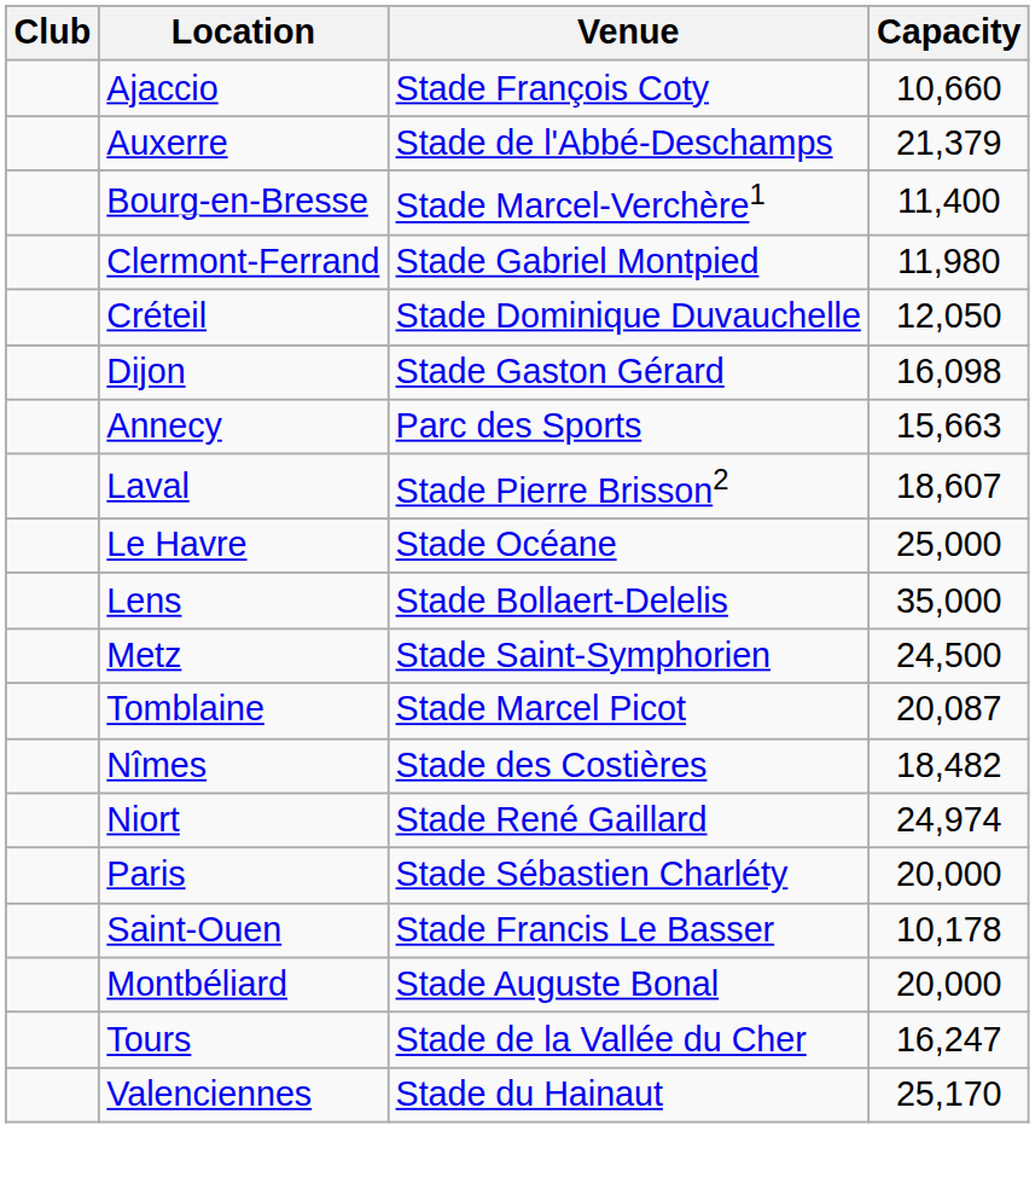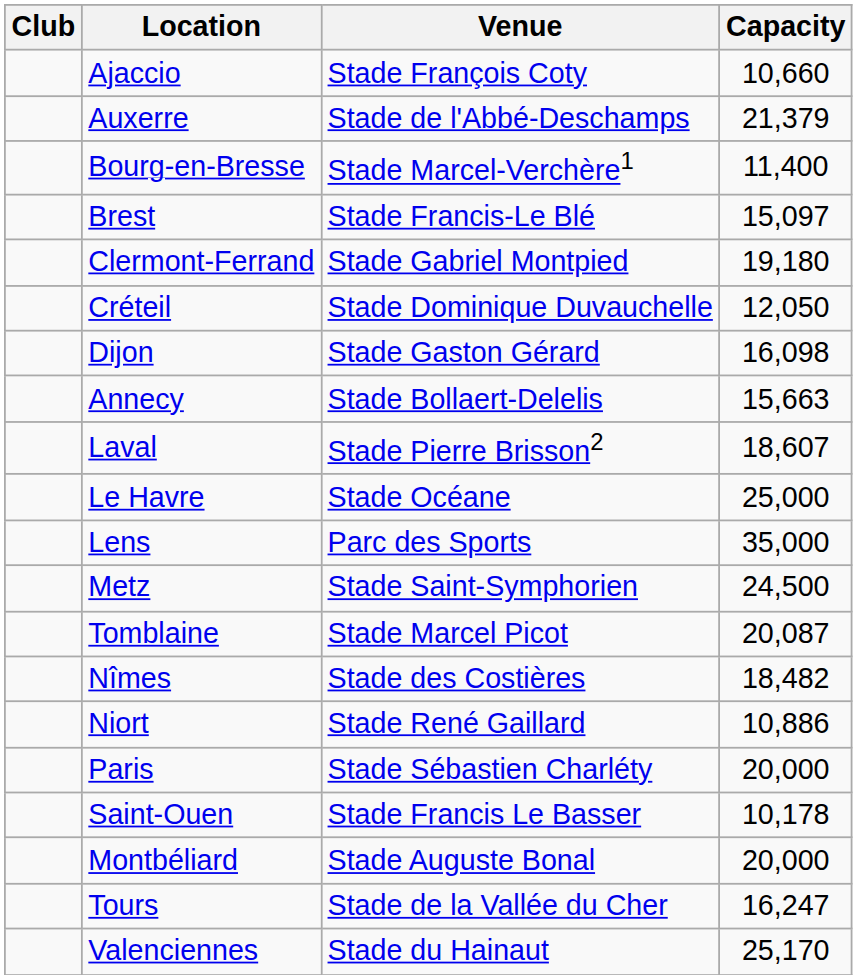+ row: Brest | Stade Francis-Le Blé | 15,097
Clermont-Ferrand | Capacity: 11,980 -> 19,180
Annecy | Venue: Parc des Sports -> Stade Bollaert-Delelis
Lens | Venue: Stade Bollaert-Delelis -> Parc des Sports
Niort | Capacity: 24,974 -> 10,886
